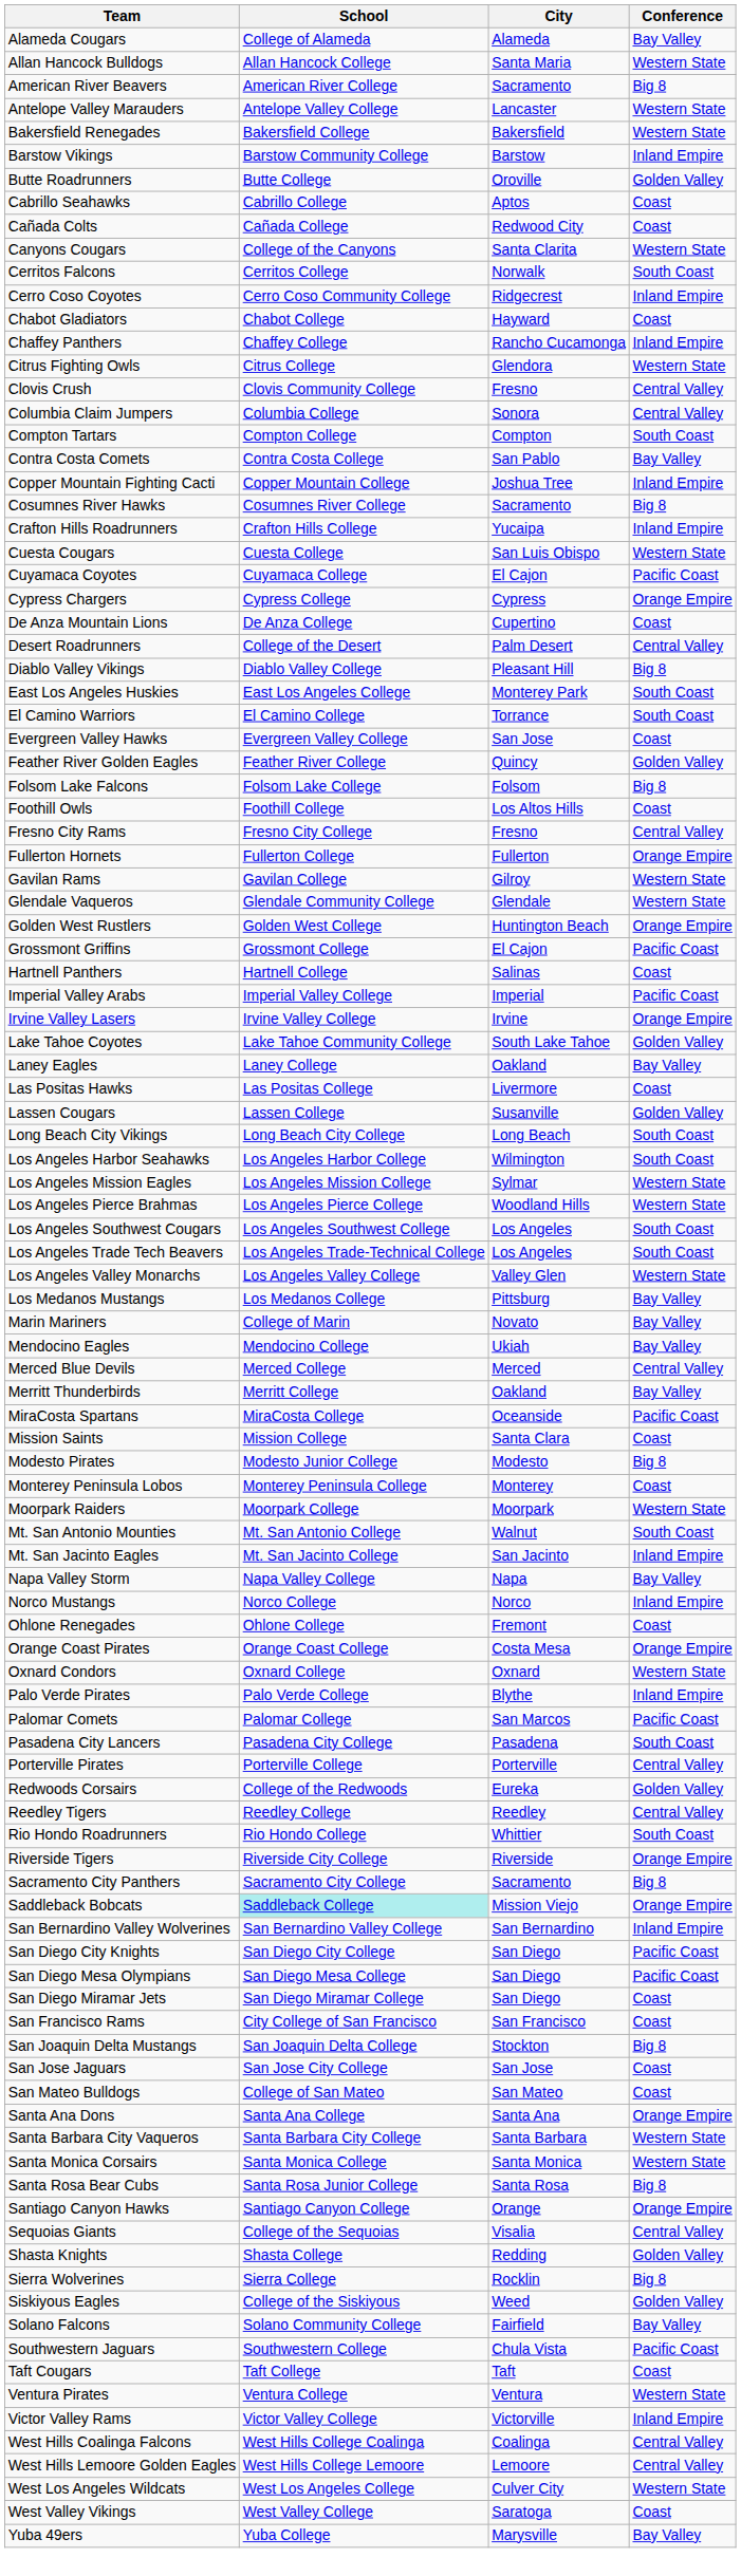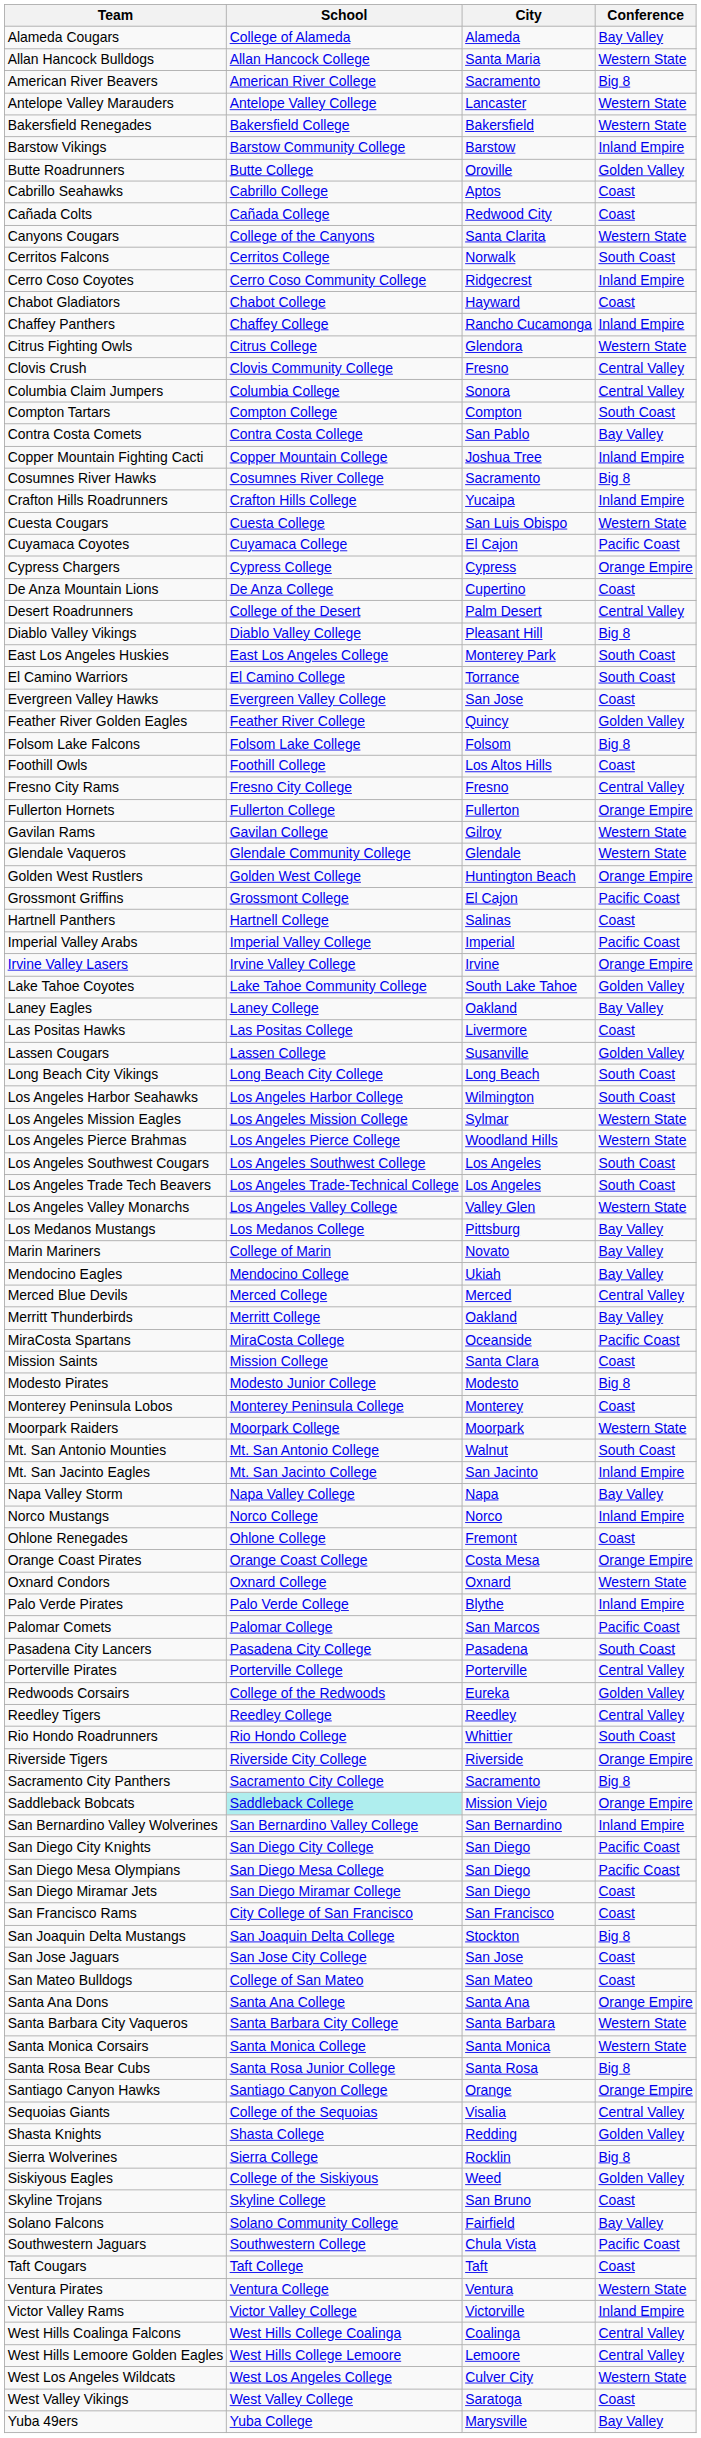+ row: Skyline Trojans | Skyline College | San Bruno | Coast
